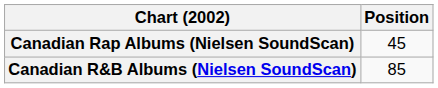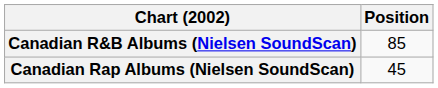rows swapped: Canadian R&B Albums (Nielsen SoundScan) <-> Canadian Rap Albums (Nielsen SoundScan)
